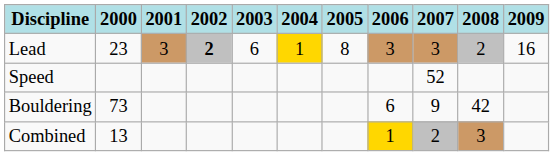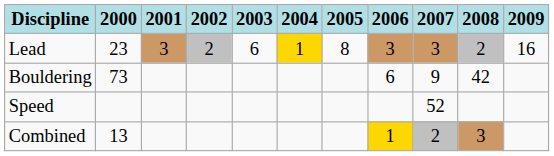Lead | 2002: bold -> normal
rows swapped: Bouldering <-> Speed
